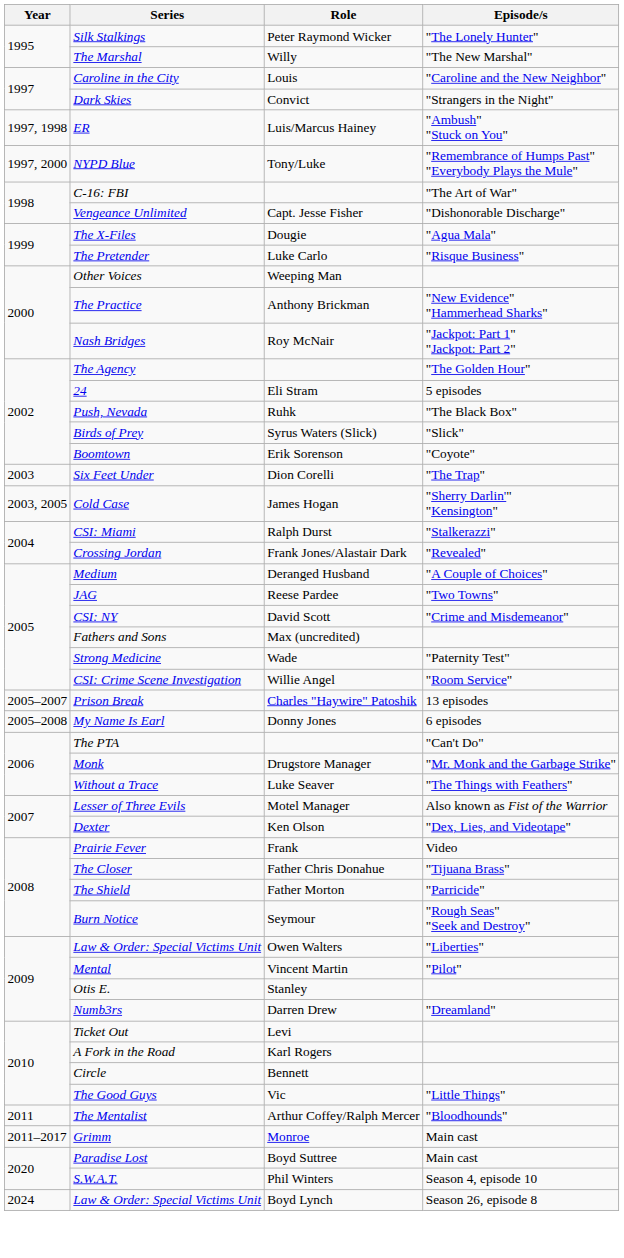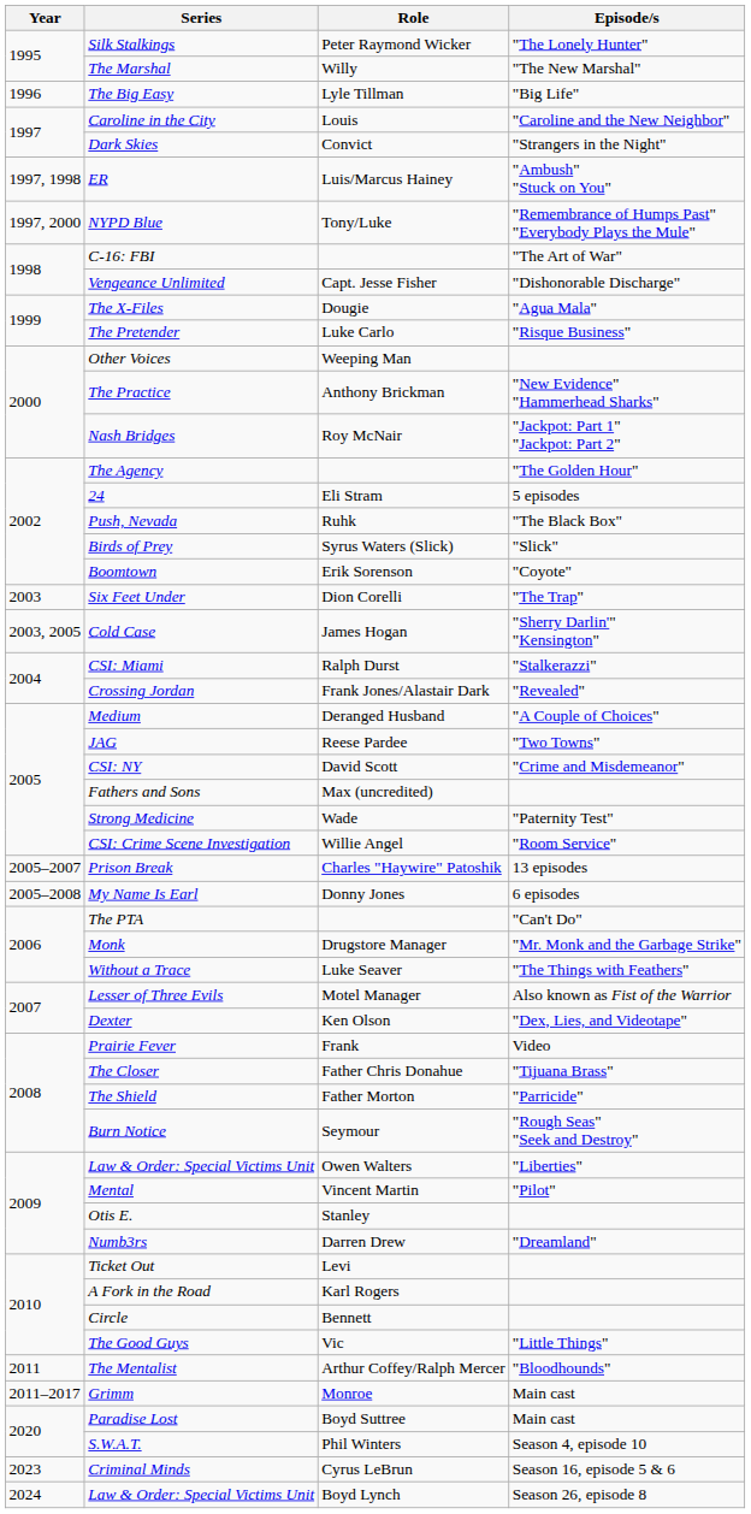+ row: 1996 | The Big Easy | Lyle Tillman | "Big Life"
+ row: 2023 | Criminal Minds | Cyrus LeBrun | Season 16, episode 5 & 6
